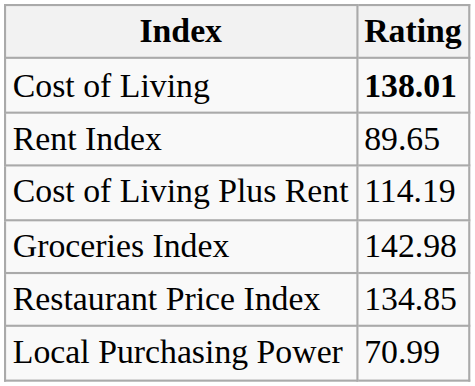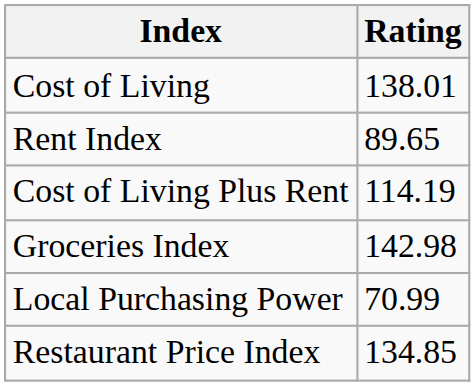Cost of Living | Rating: bold -> normal
rows swapped: Restaurant Price Index <-> Local Purchasing Power
